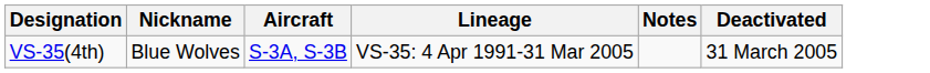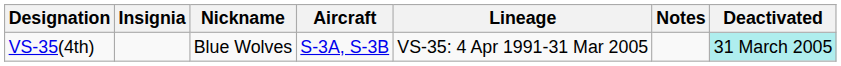+ column: Insignia
VS-35(4th) | Deactivated: no background -> paleturquoise background
